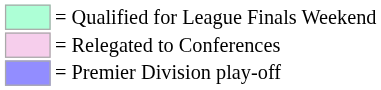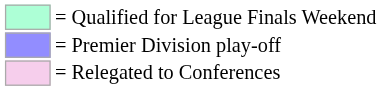rows swapped: = Premier Division play-off <-> = Relegated to Conferences
